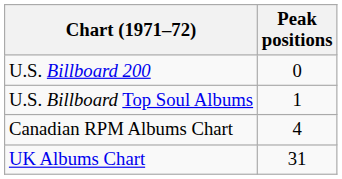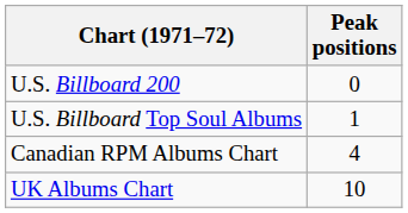UK Albums Chart | Peak positions: 31 -> 10
